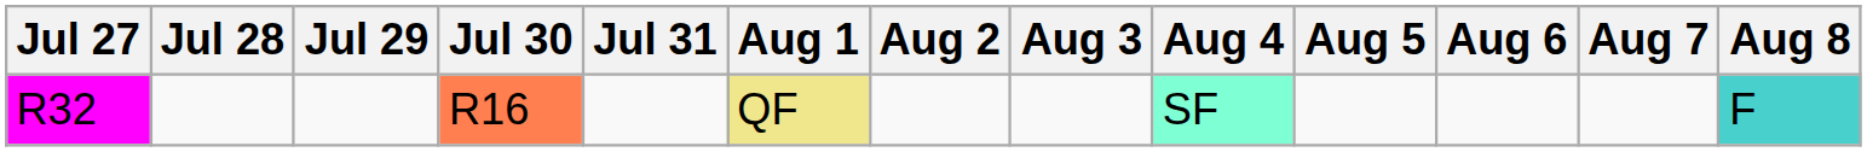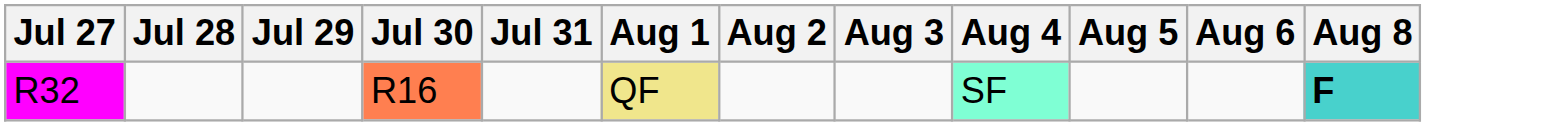- column: Aug 7
R32 | Aug 8: normal -> bold
